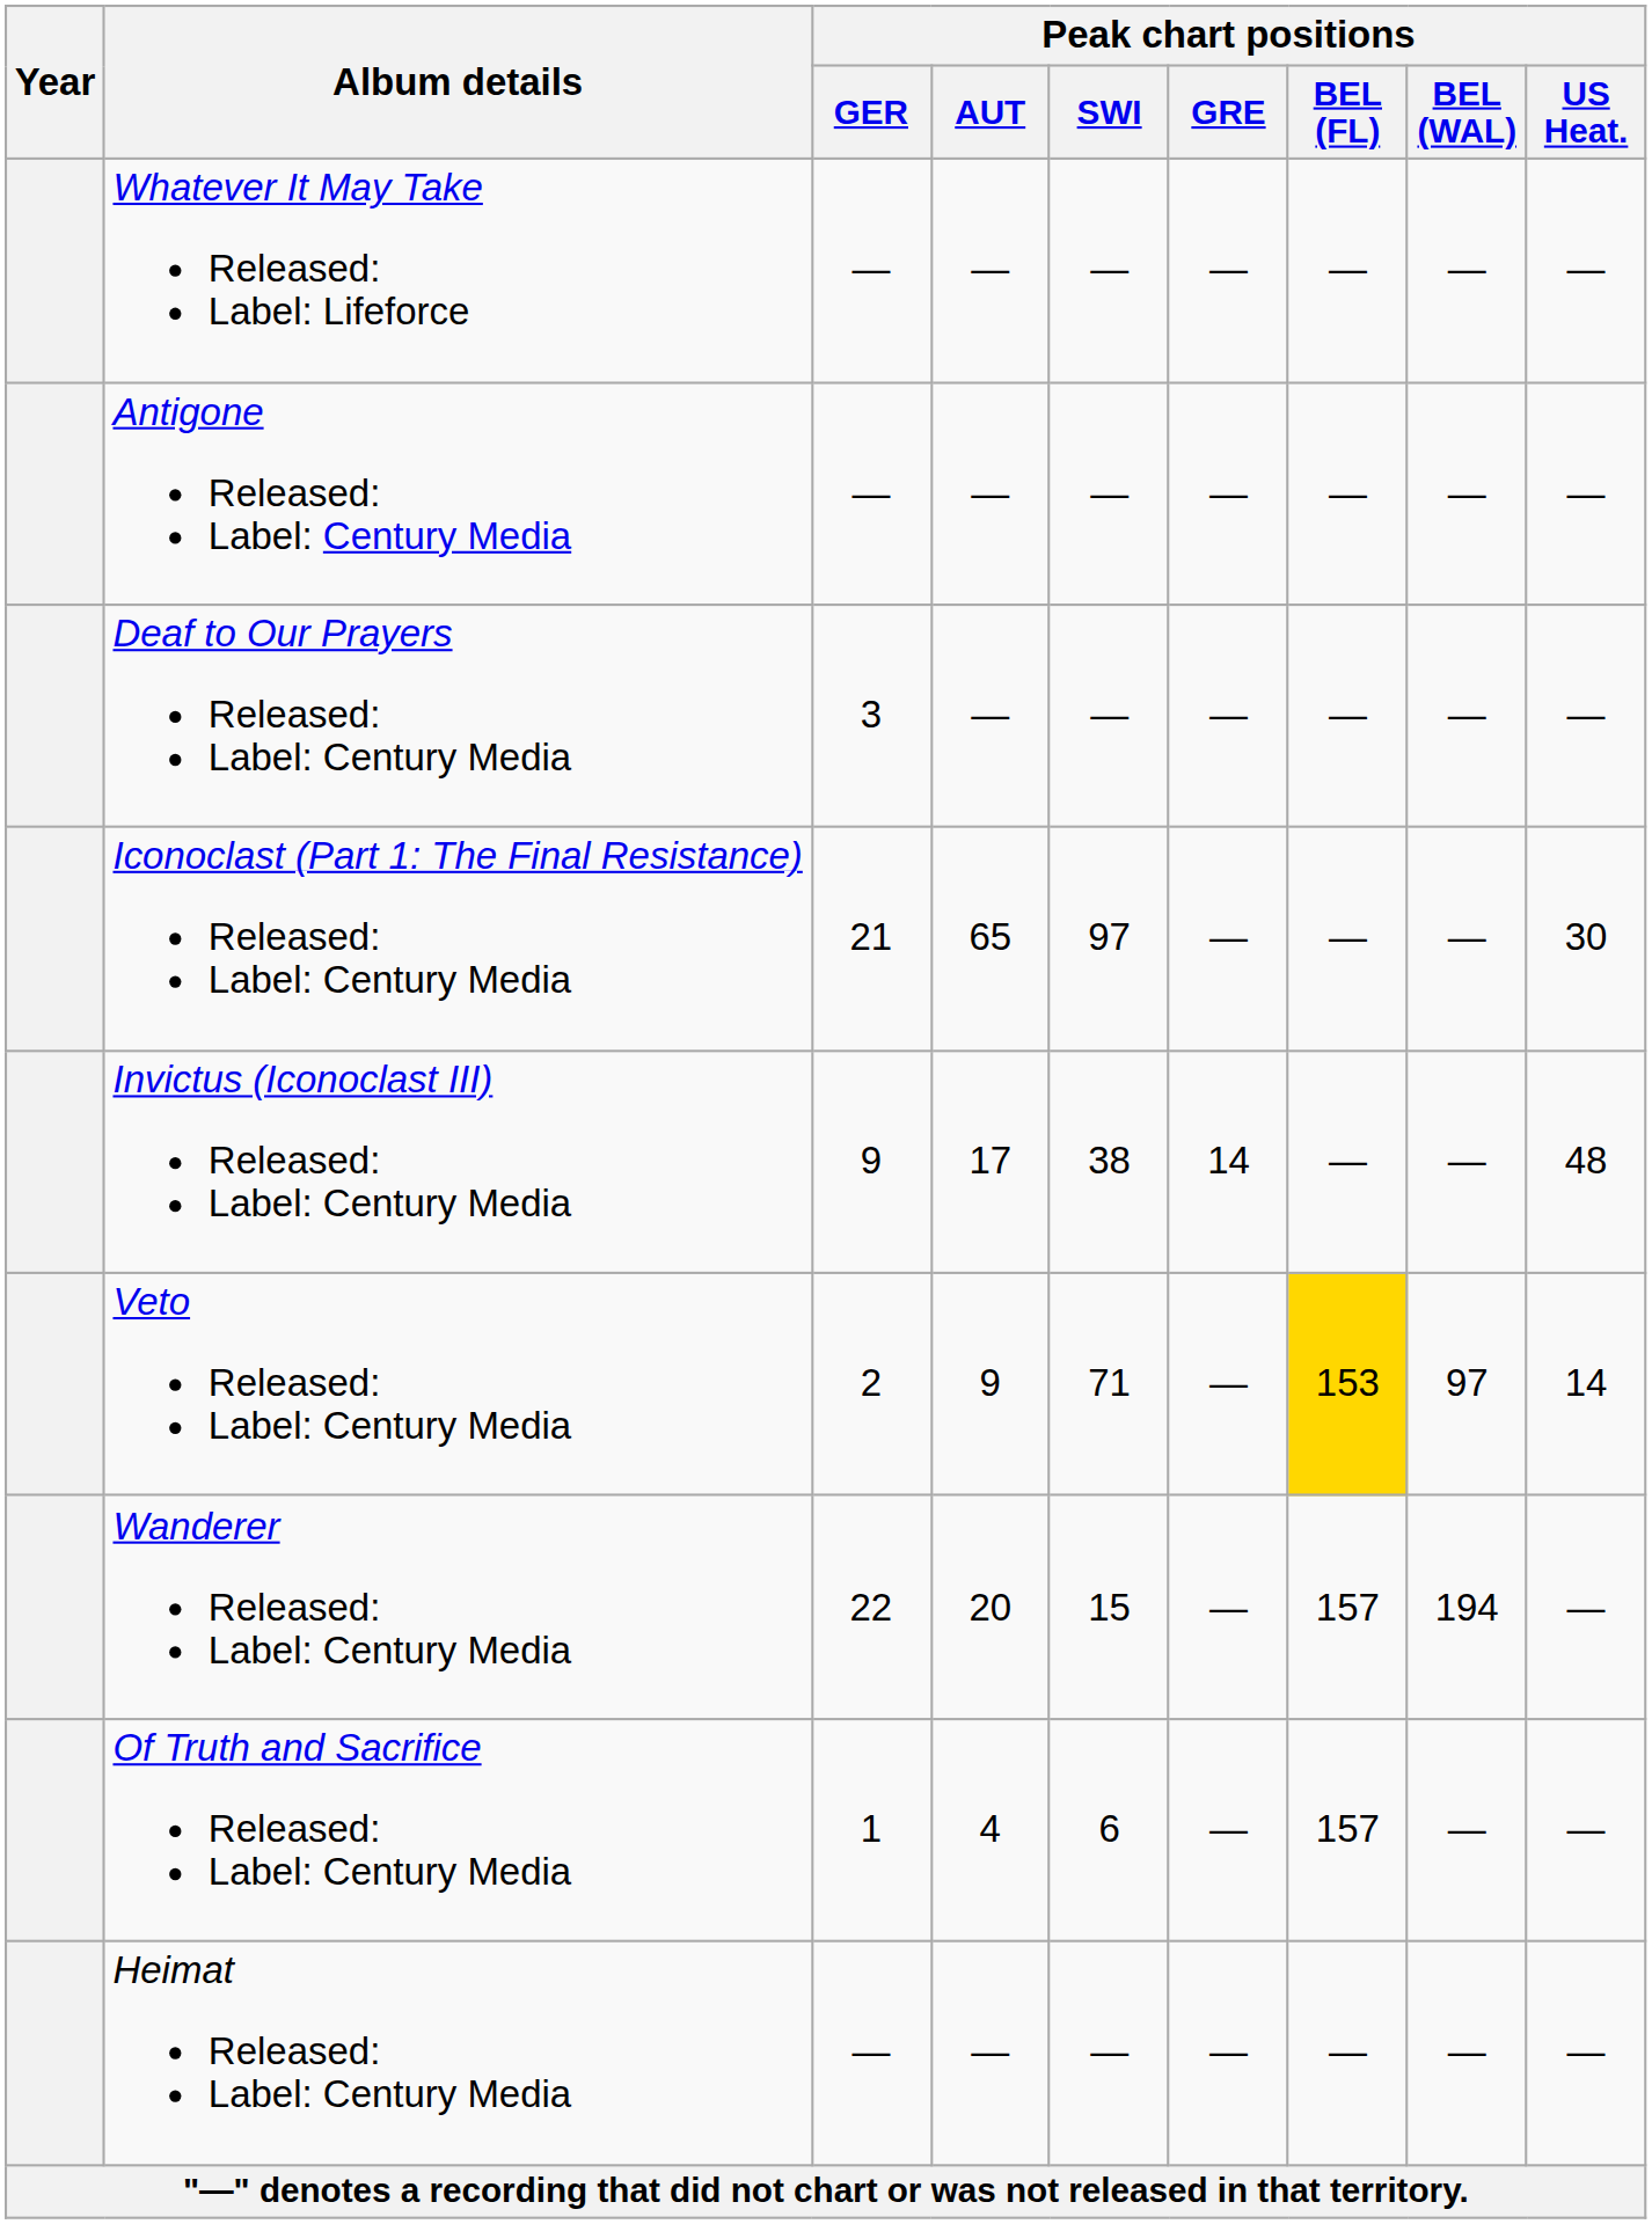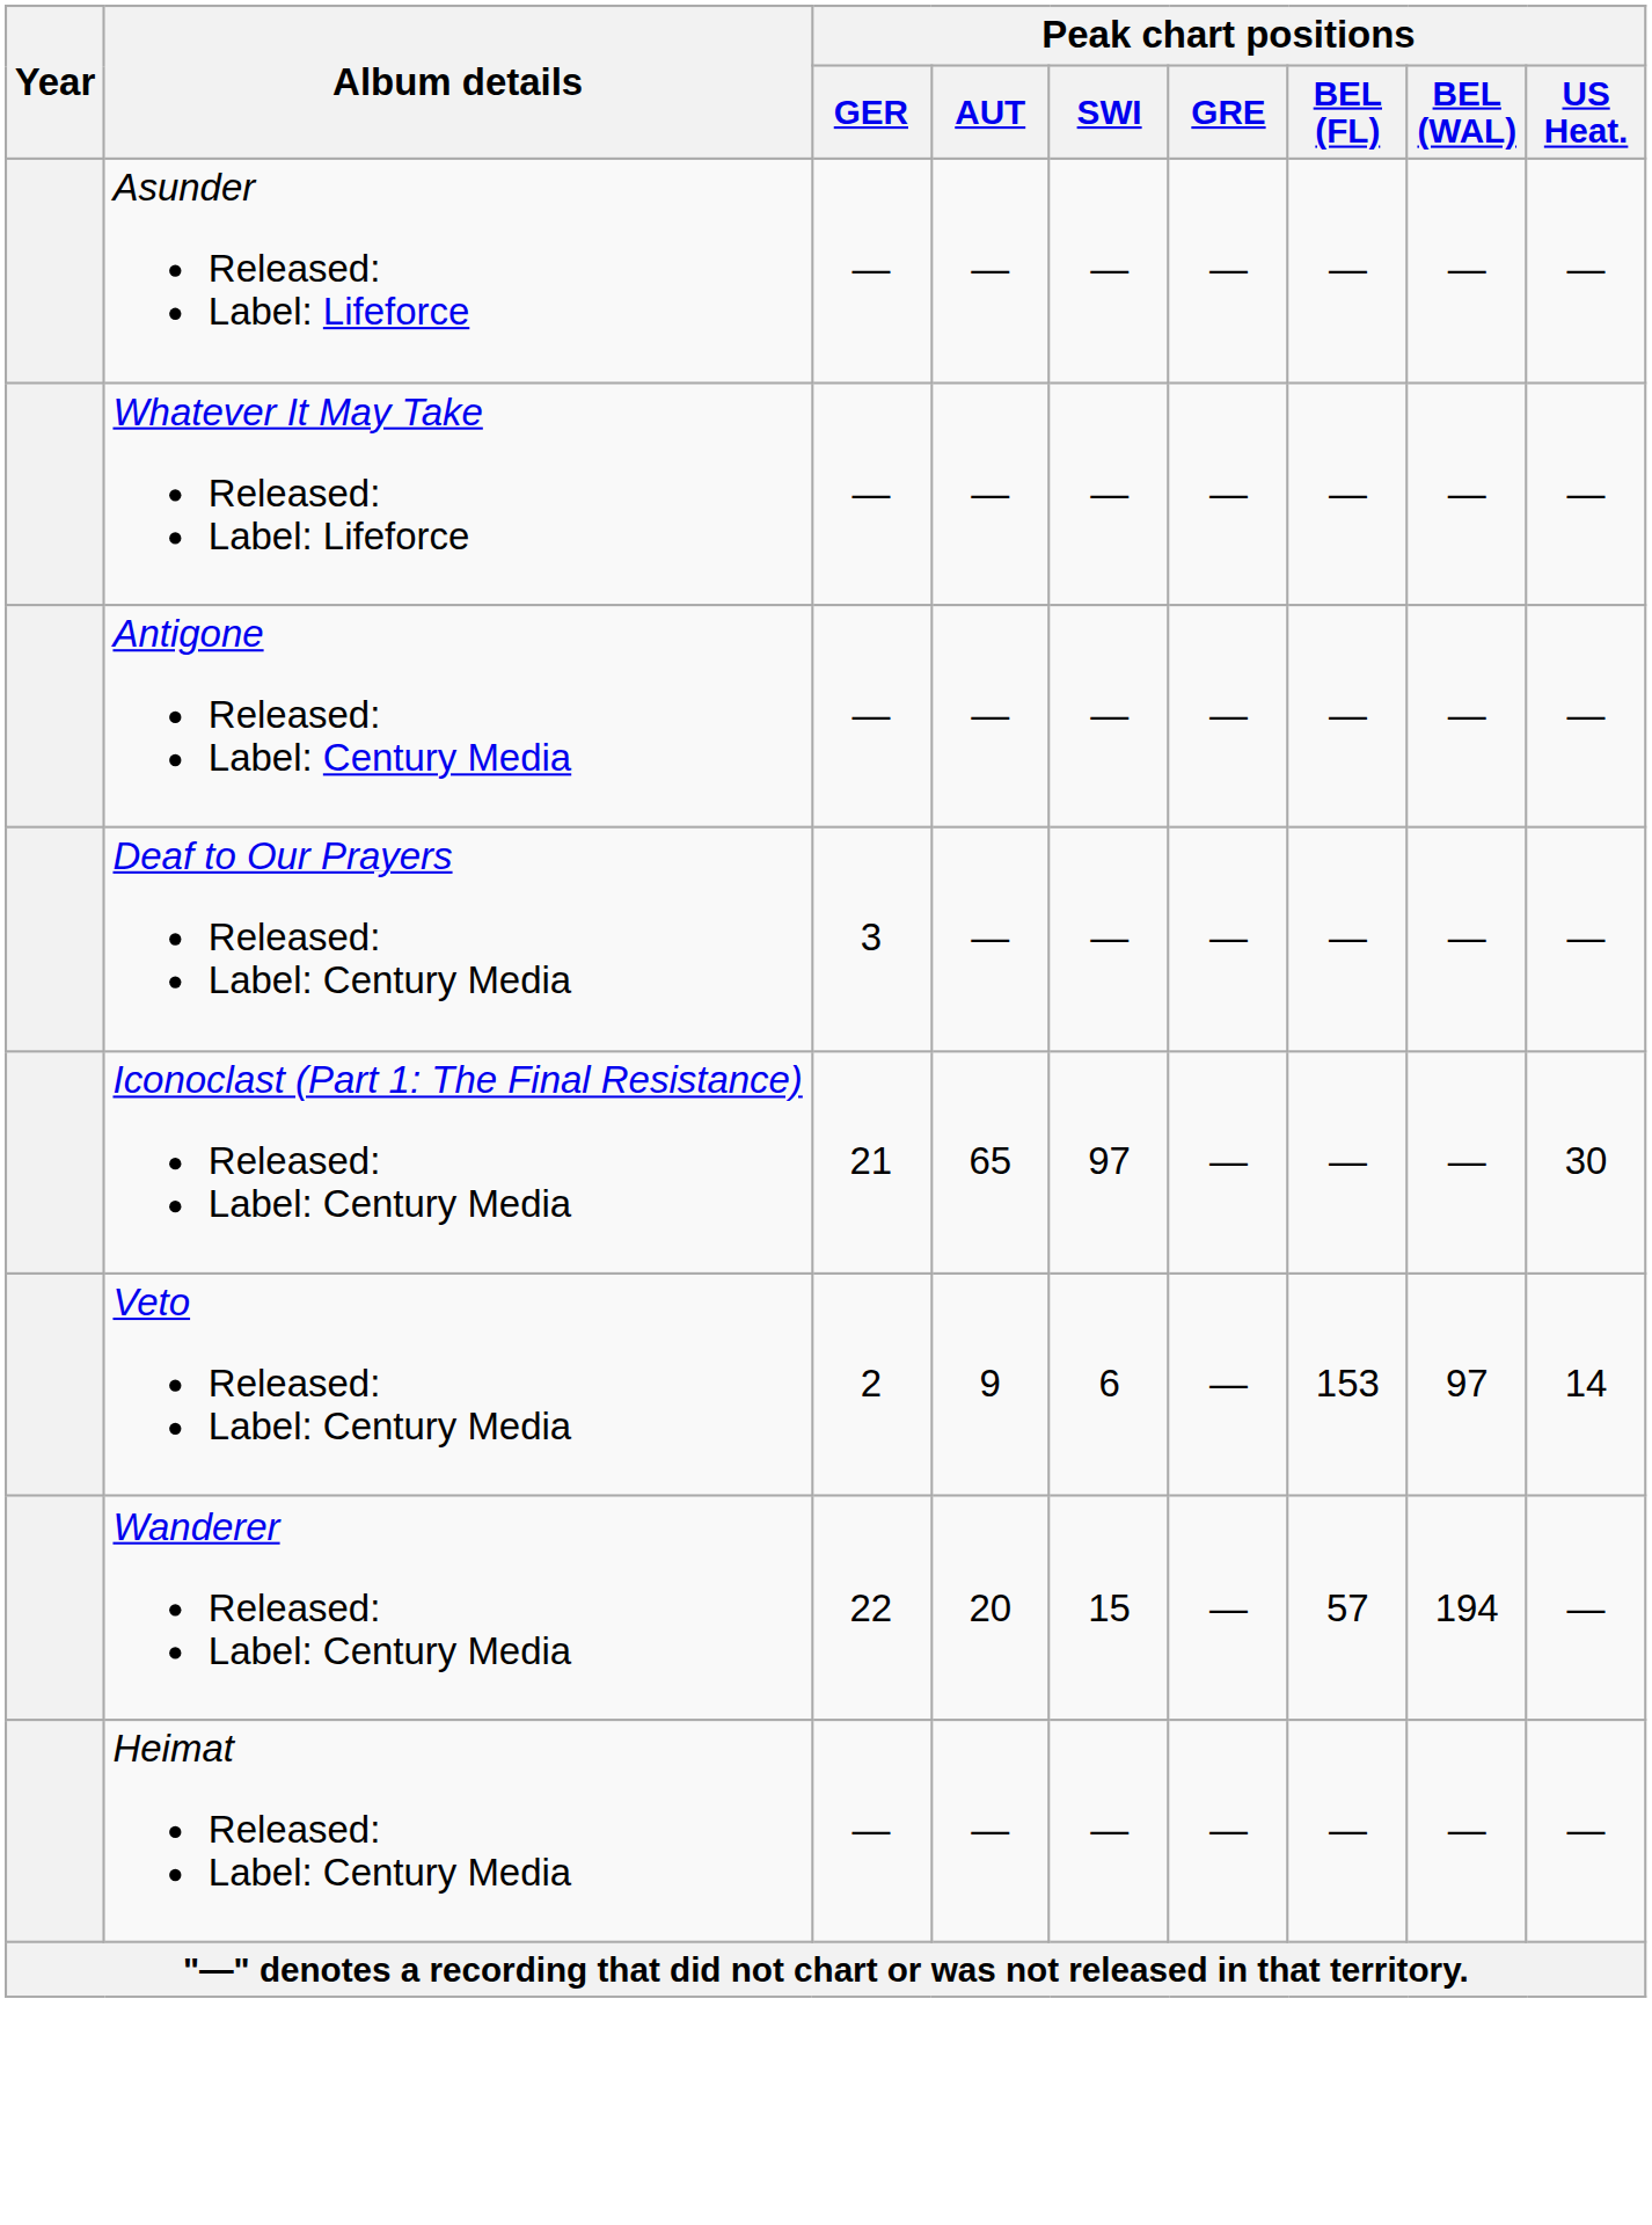+ row: Asunder Released: Label: Lifeforce | — | — | — | — | — | — | —
- row: Invictus (Iconoclast III) Released: Label: Century Media | 9 | 17 | 38 | 14 | — | — | 48
Veto Released: Label: Century Media | Peak chart positions / SWI: 71 -> 6
Veto Released: Label: Century Media | Peak chart positions / BEL (FL): gold background -> no background
Wanderer Released: Label: Century Media | Peak chart positions / BEL (FL): 157 -> 57
- row: Of Truth and Sacrifice Released: Label: Century Media | 1 | 4 | 6 | — | 157 | — | —
